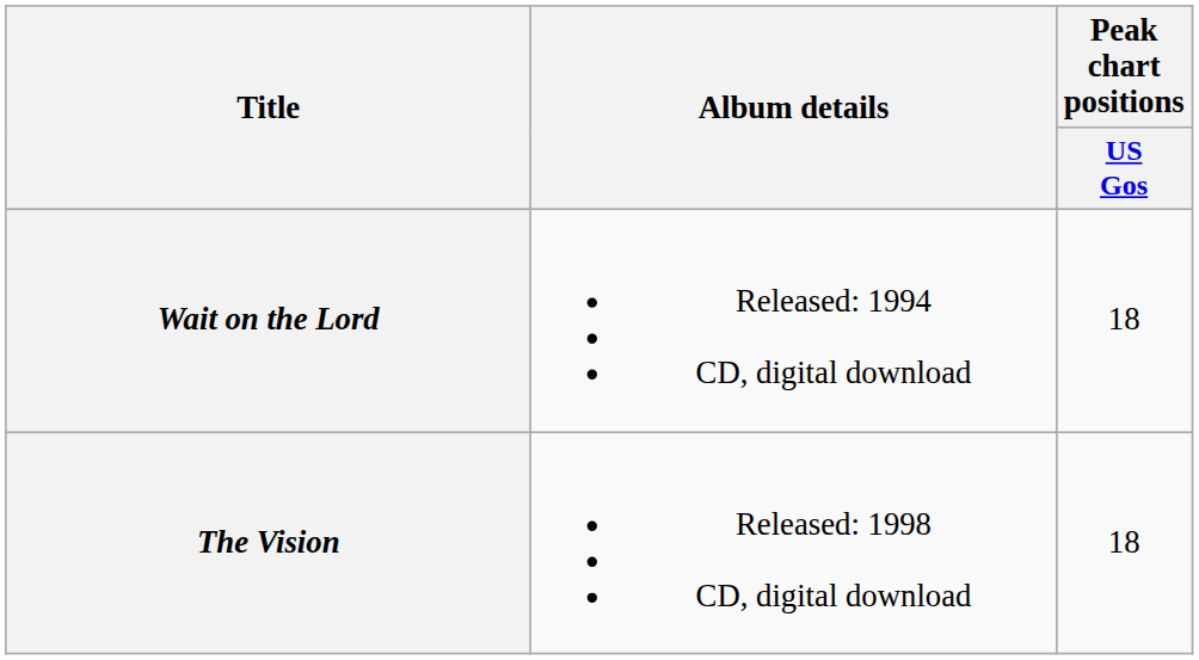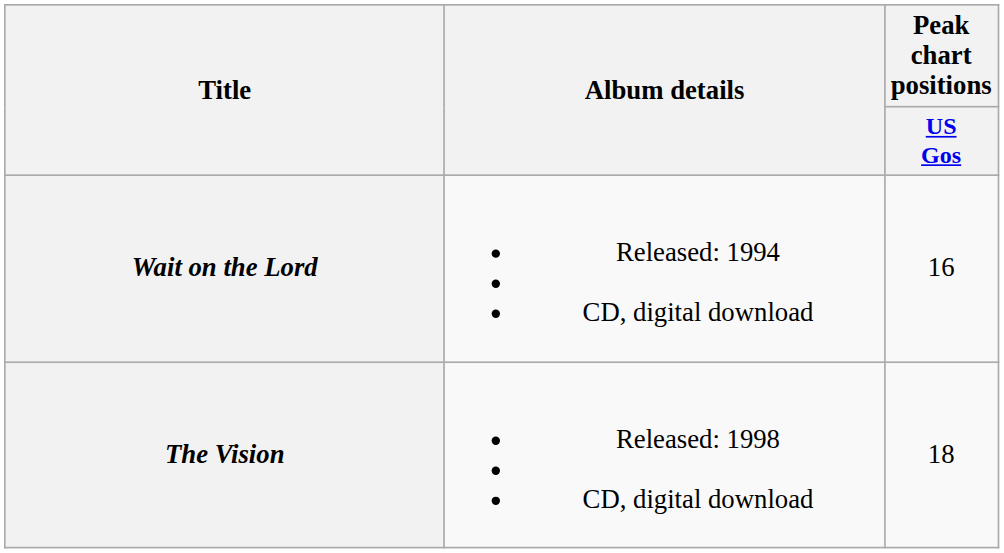Wait on the Lord | Peak chart positions / US Gos: 18 -> 16
